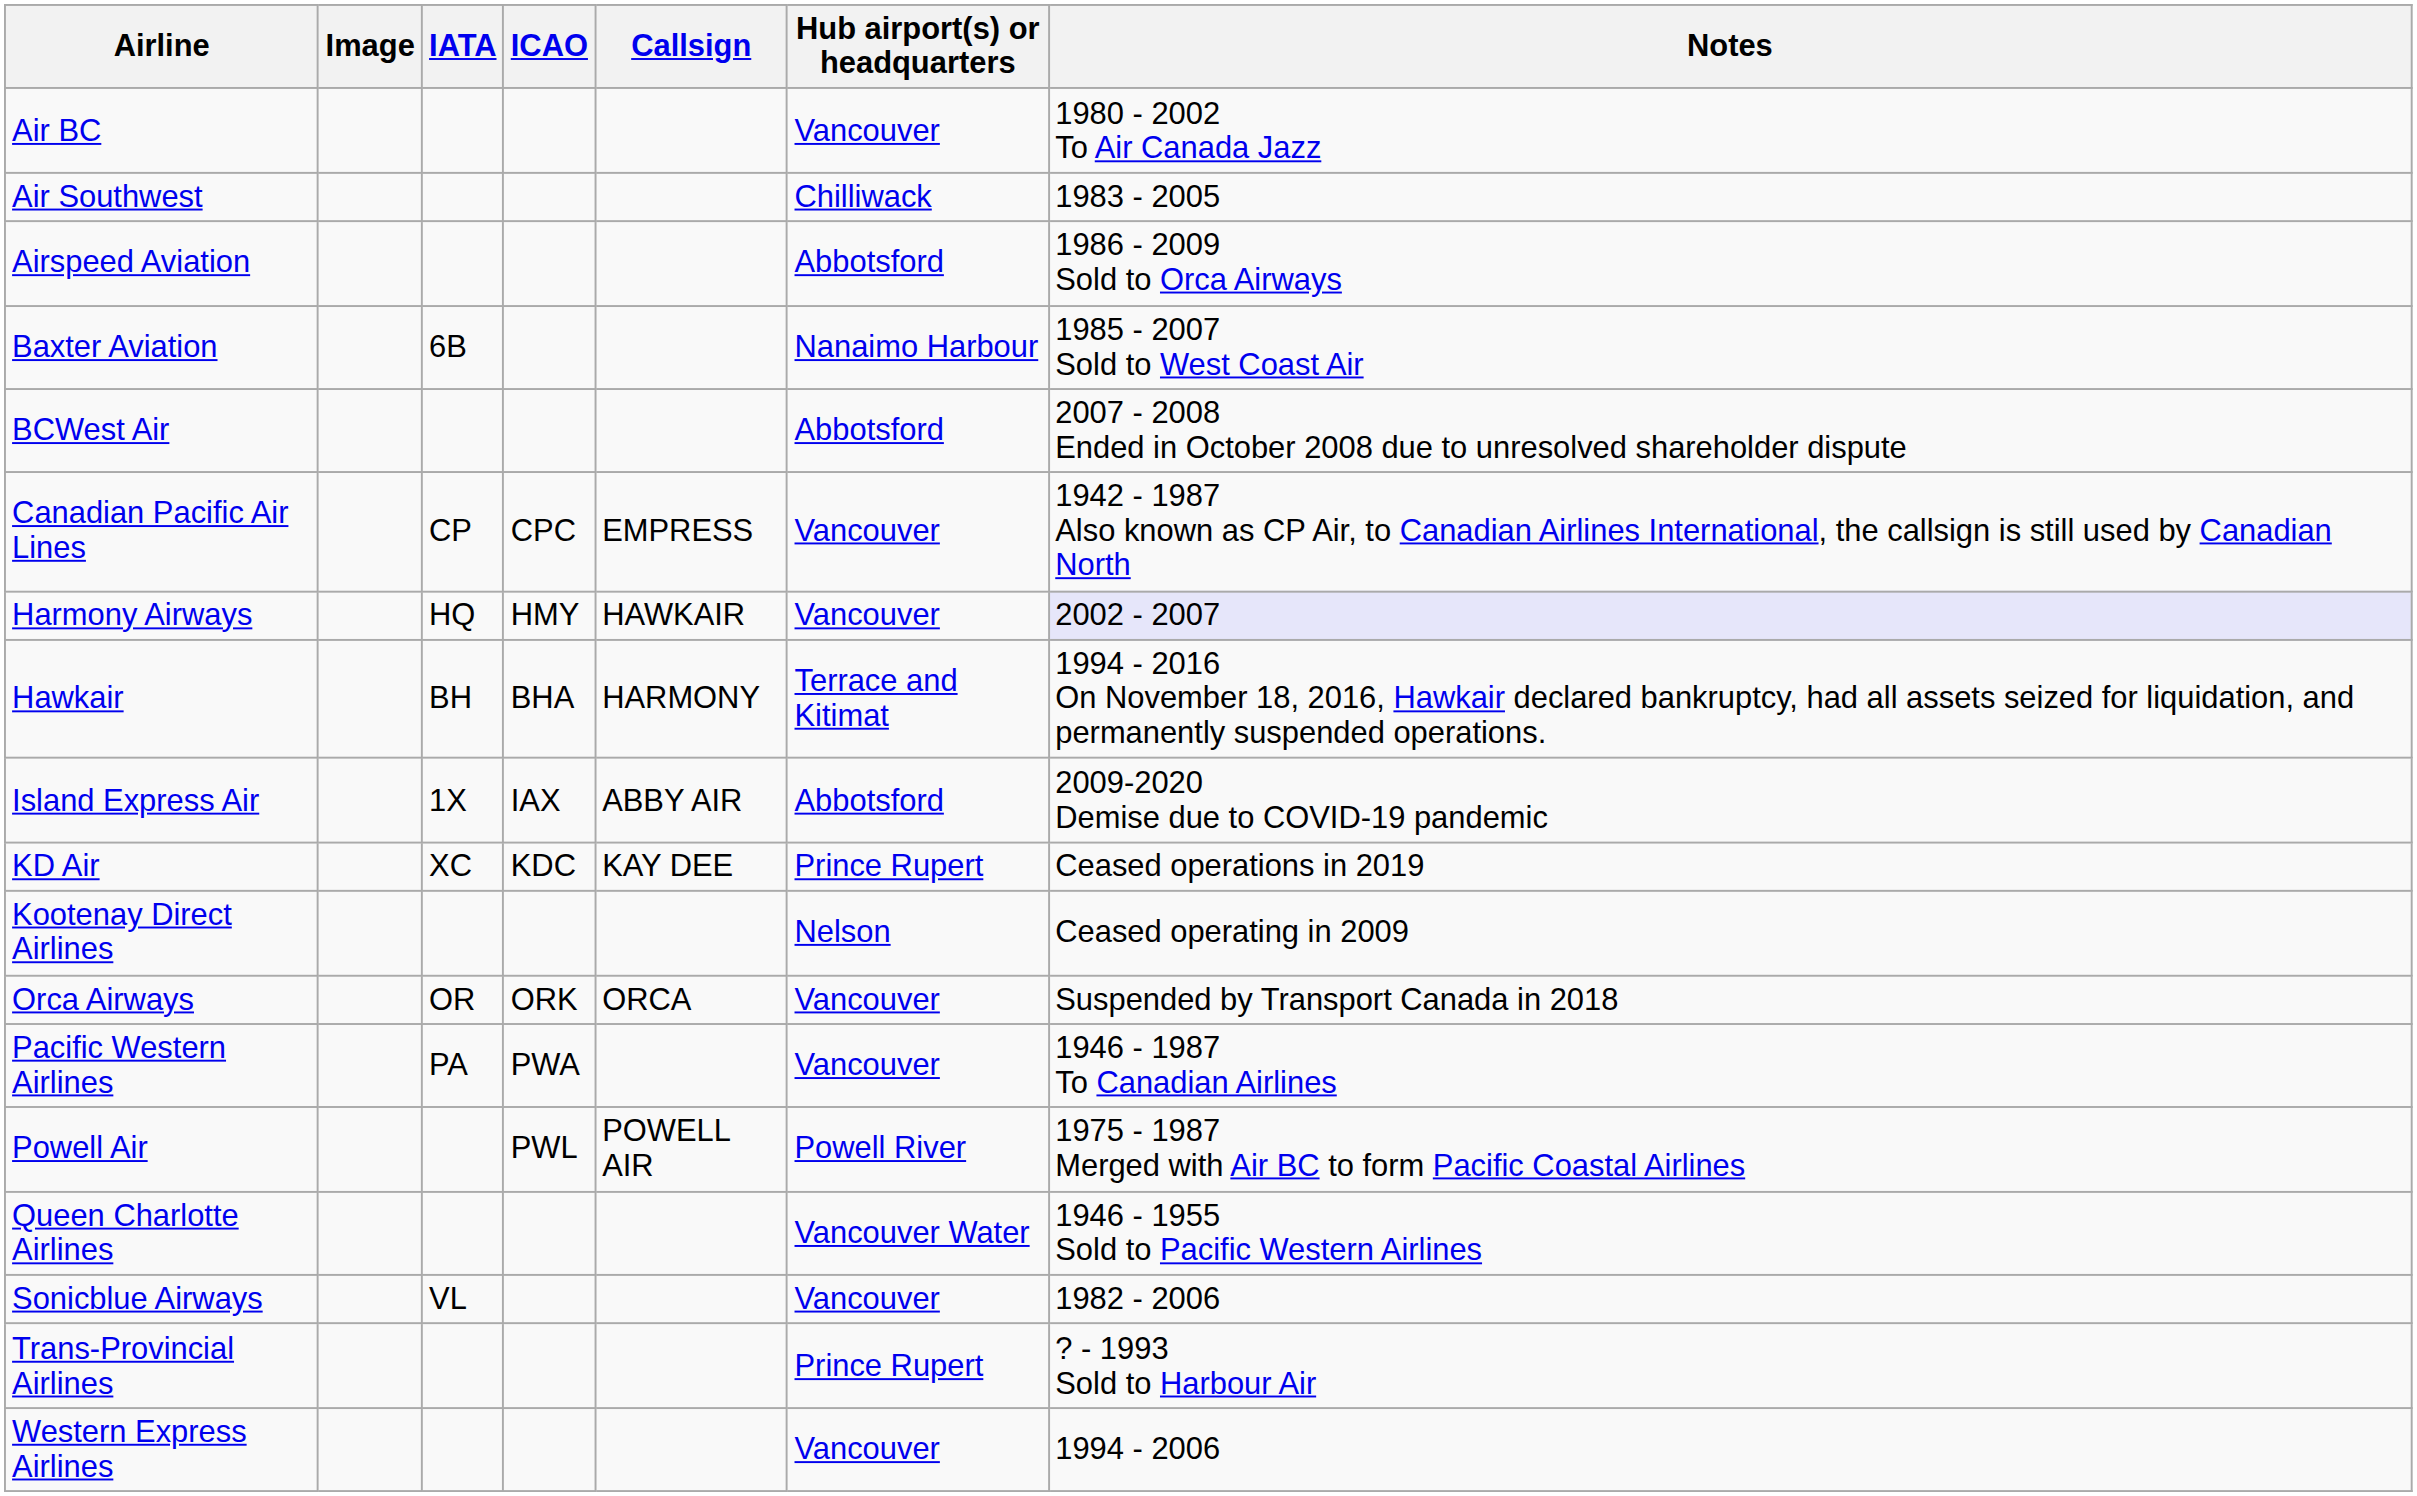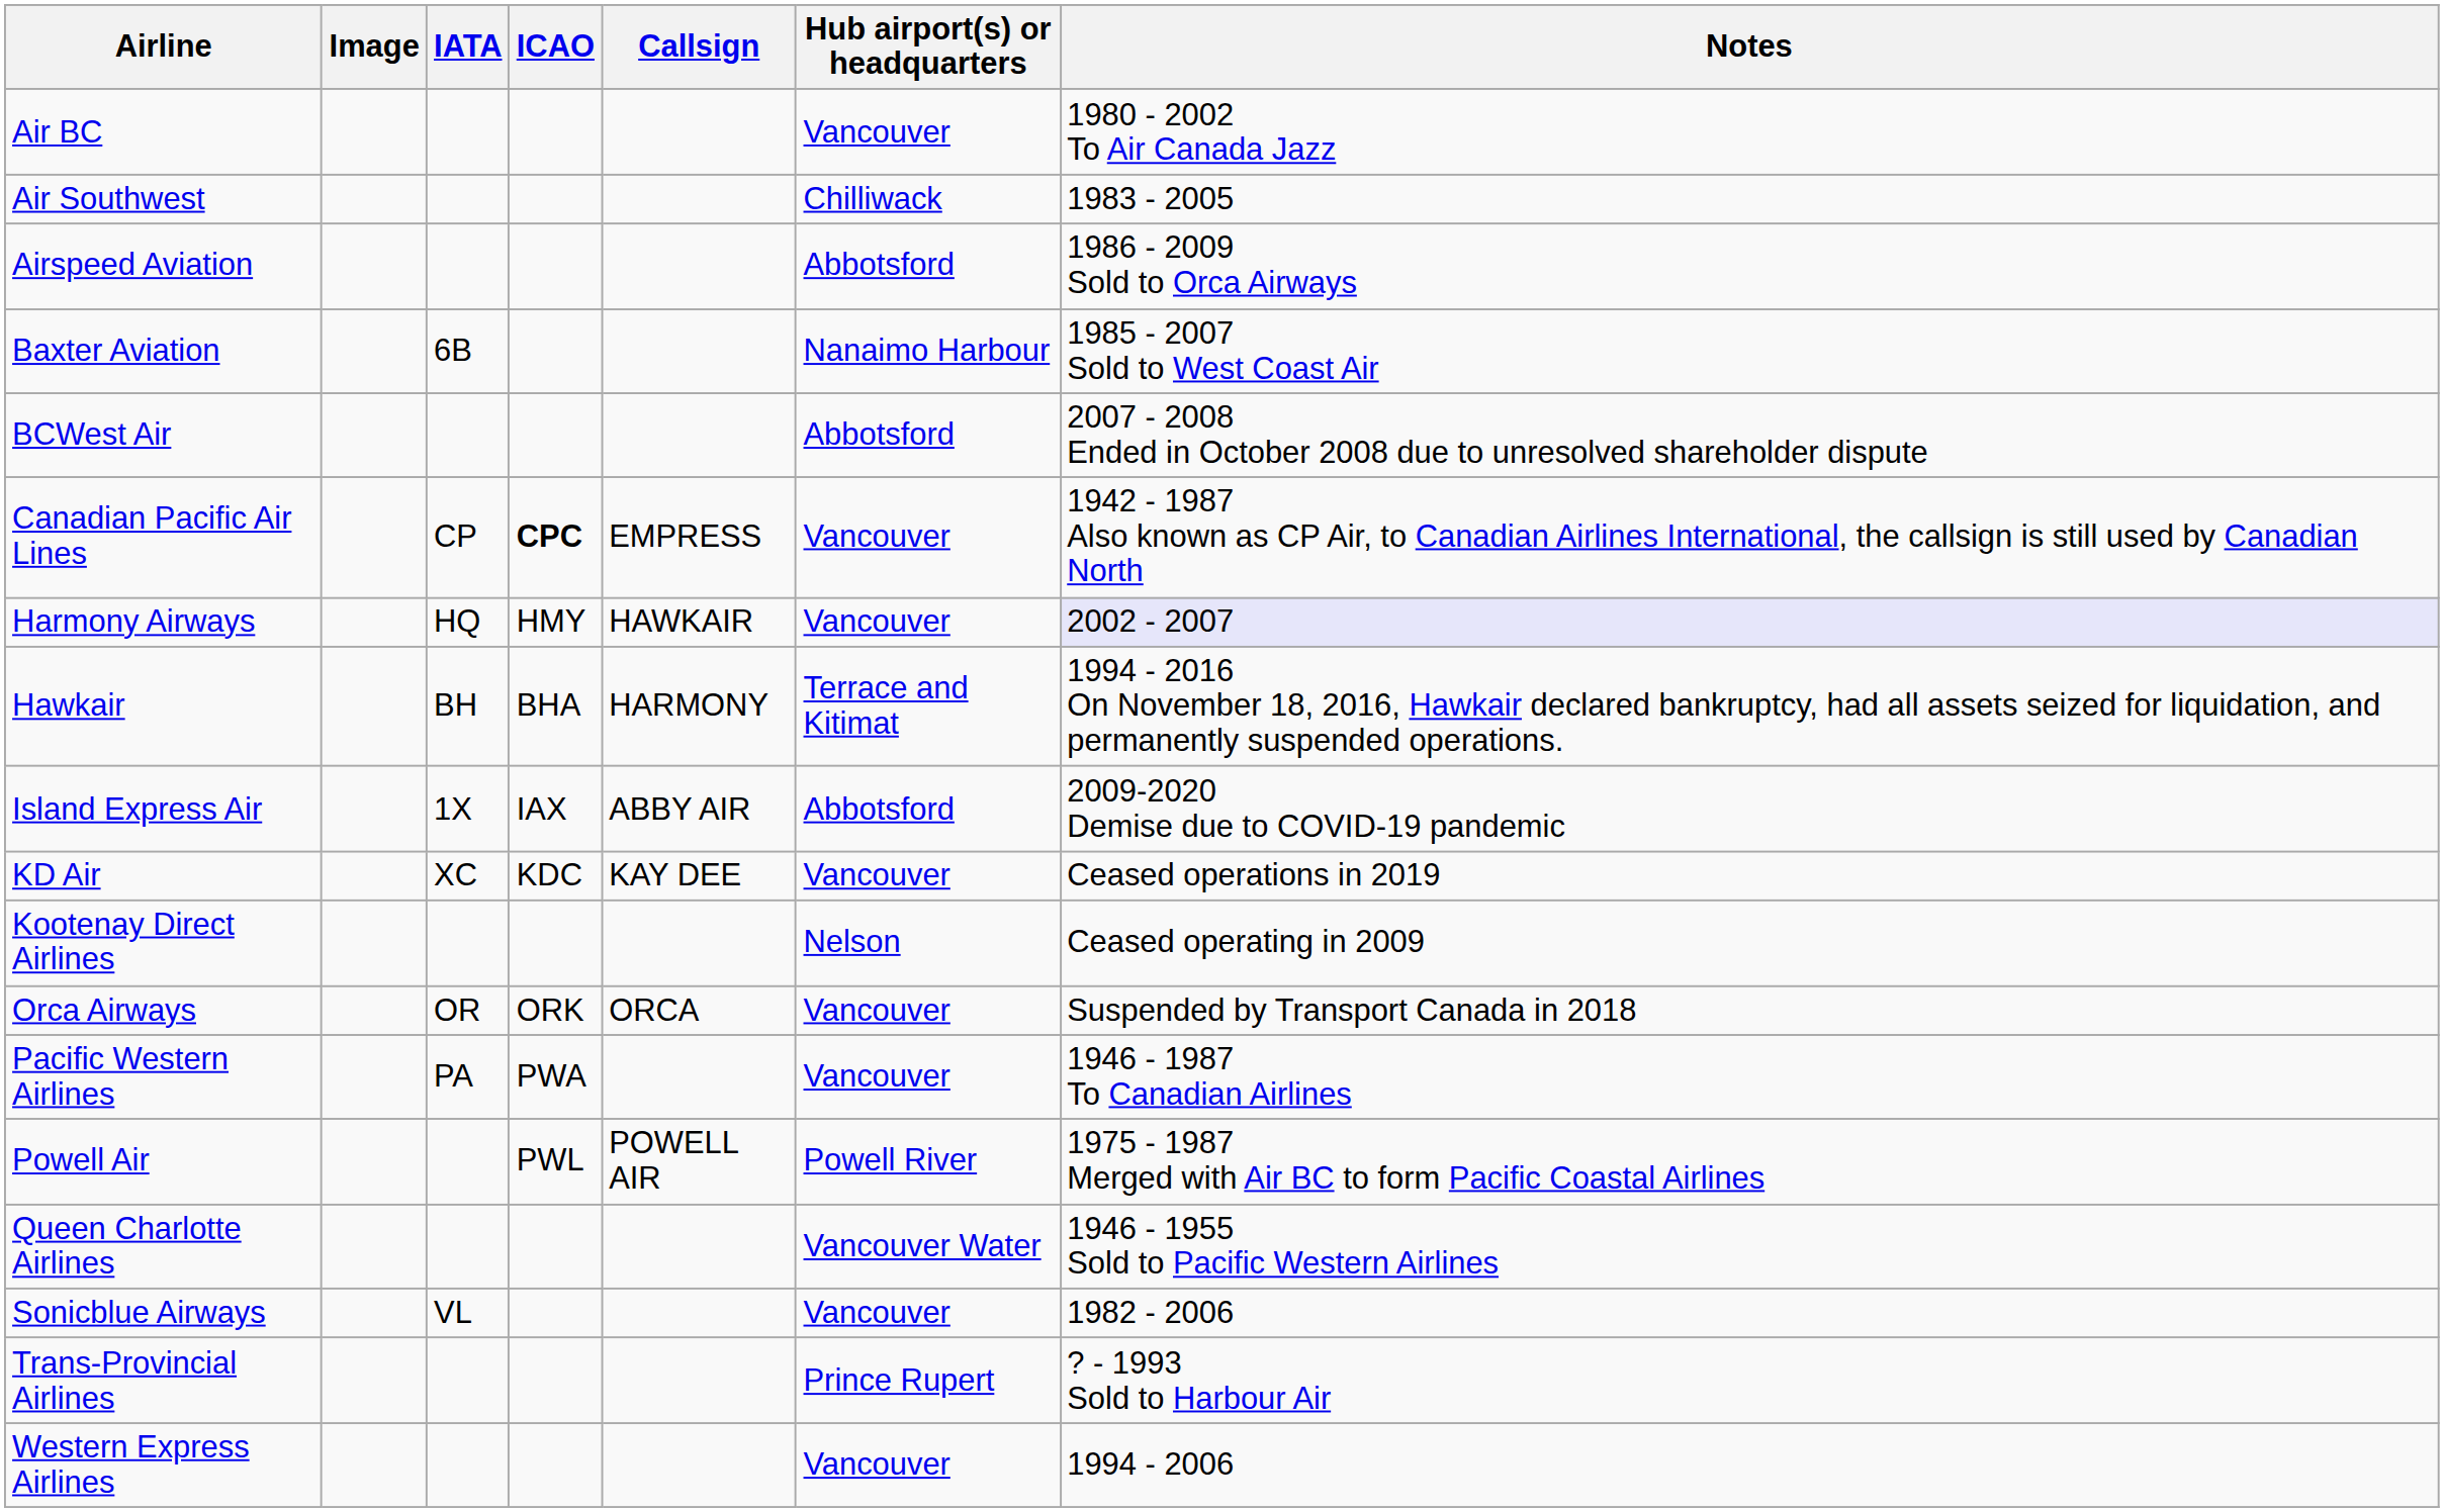Canadian Pacific Air Lines | ICAO: normal -> bold
KD Air | Hub airport(s) or headquarters: Prince Rupert -> Vancouver
